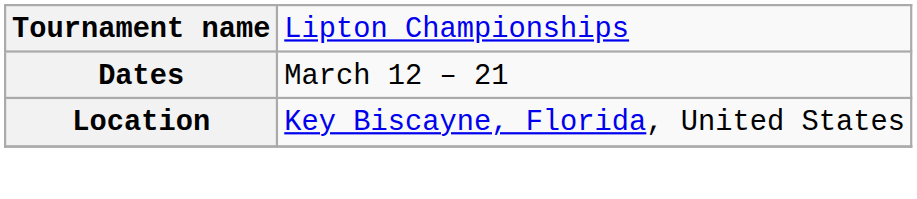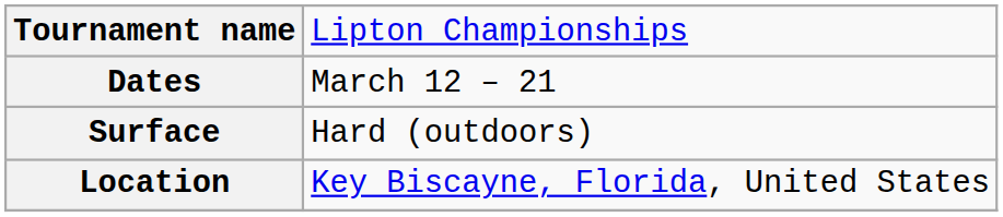+ row: Surface | Hard (outdoors)
